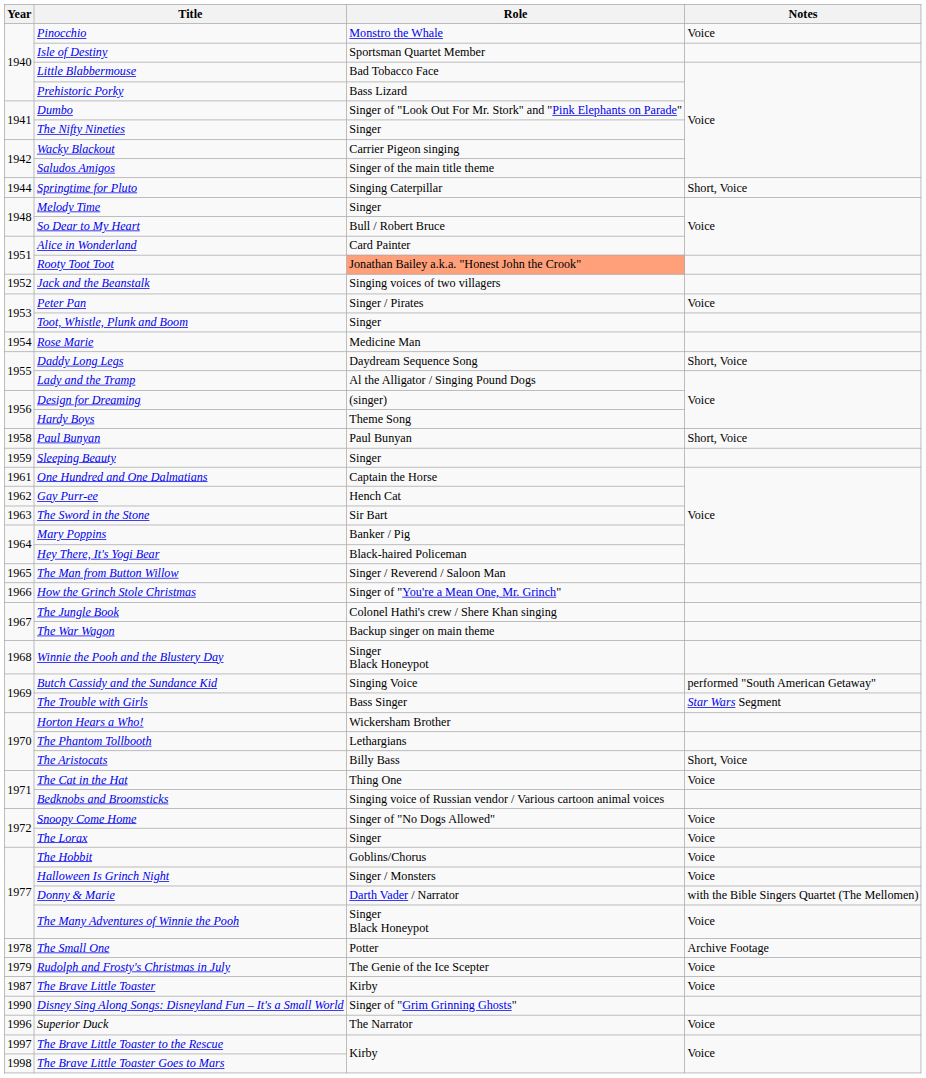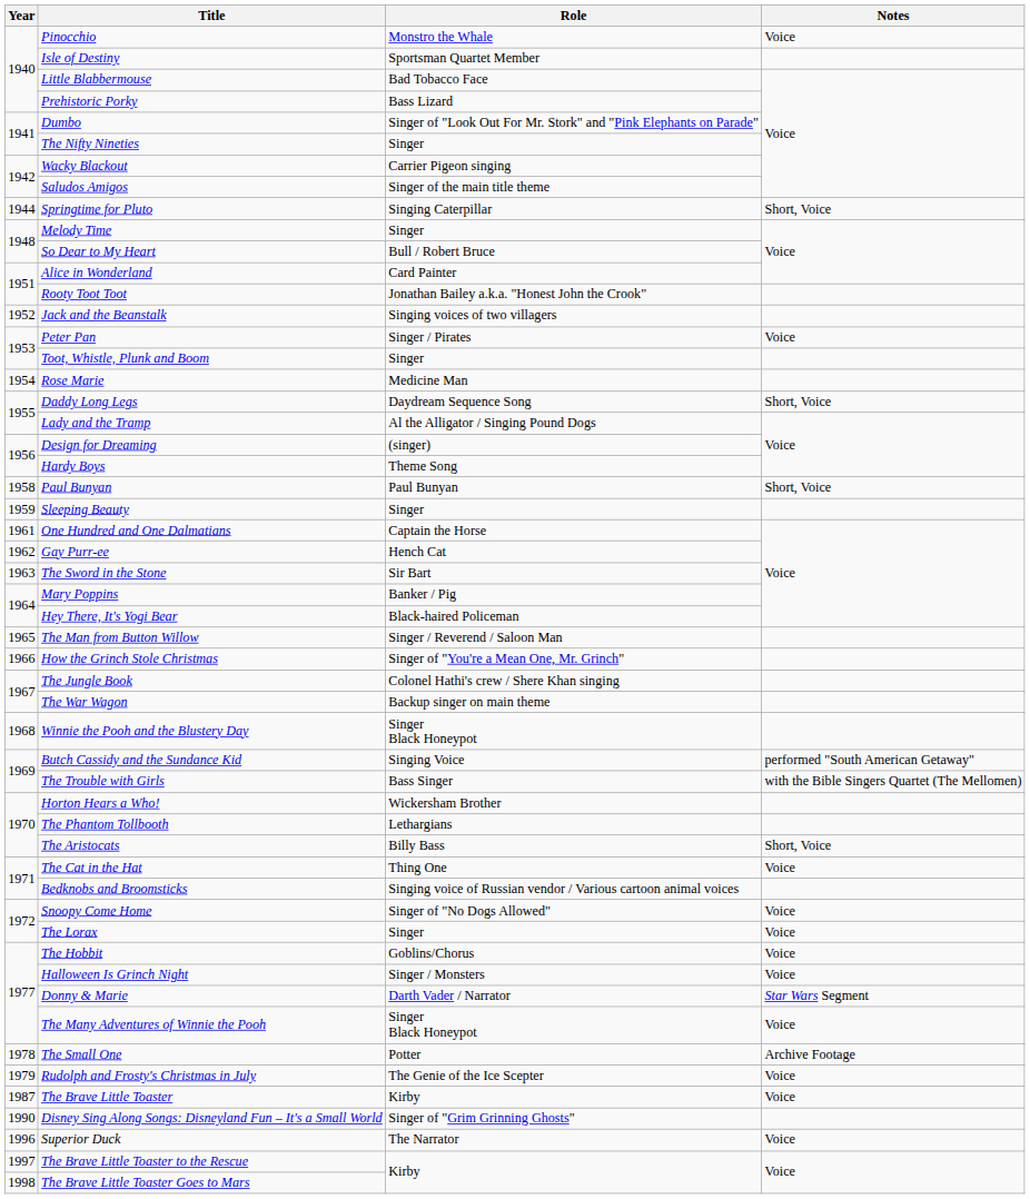Rooty Toot Toot | Role: lightsalmon background -> no background
The Trouble with Girls | Notes: Star Wars Segment -> with the Bible Singers Quartet (The Mellomen)
Donny & Marie | Notes: with the Bible Singers Quartet (The Mellomen) -> Star Wars Segment
